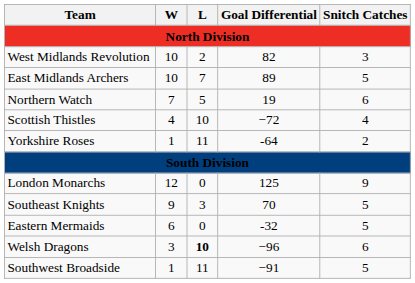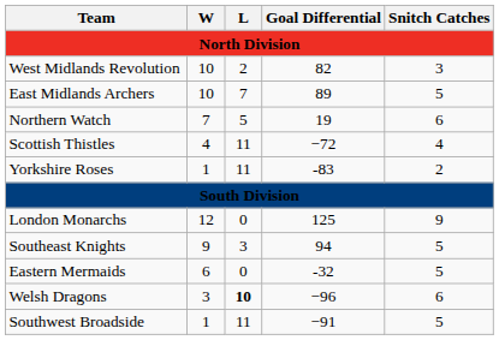Scottish Thistles | L: 10 -> 11
Yorkshire Roses | Goal Differential: -64 -> -83
Southeast Knights | Goal Differential: 70 -> 94
